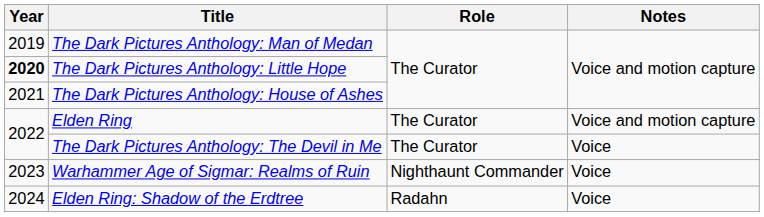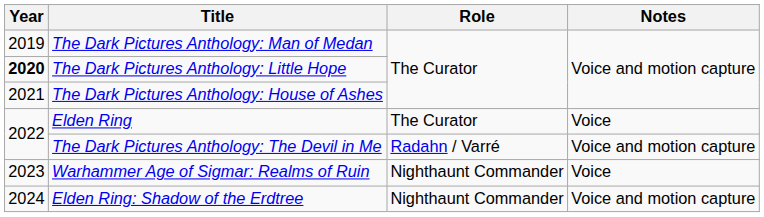Elden Ring | Notes: Voice and motion capture -> Voice
The Dark Pictures Anthology: The Devil in Me | Role: The Curator -> Radahn / Varré
The Dark Pictures Anthology: The Devil in Me | Notes: Voice -> Voice and motion capture
Elden Ring: Shadow of the Erdtree | Role: Radahn -> Nighthaunt Commander
Elden Ring: Shadow of the Erdtree | Notes: Voice -> Voice and motion capture
